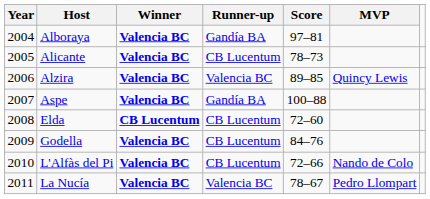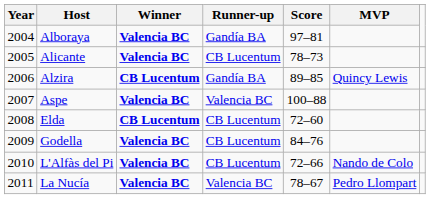Alzira | Winner: Valencia BC -> CB Lucentum
Alzira | Runner-up: Valencia BC -> Gandía BA
Aspe | Runner-up: Gandía BA -> Valencia BC
